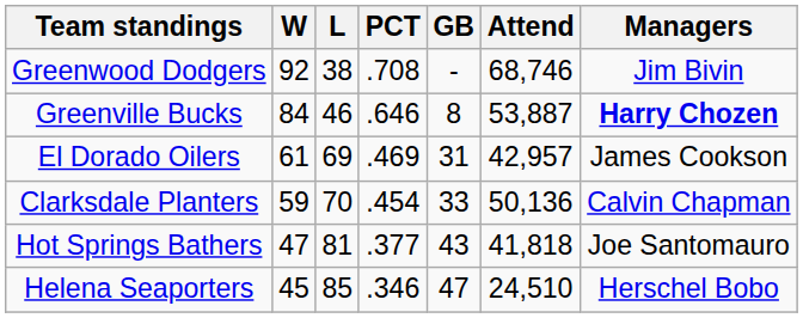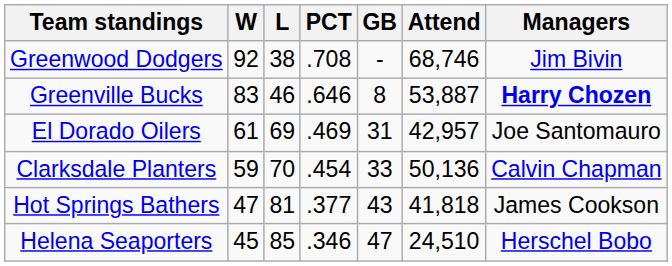Greenville Bucks | W: 84 -> 83
El Dorado Oilers | Managers: James Cookson -> Joe Santomauro
Hot Springs Bathers | Managers: Joe Santomauro -> James Cookson
